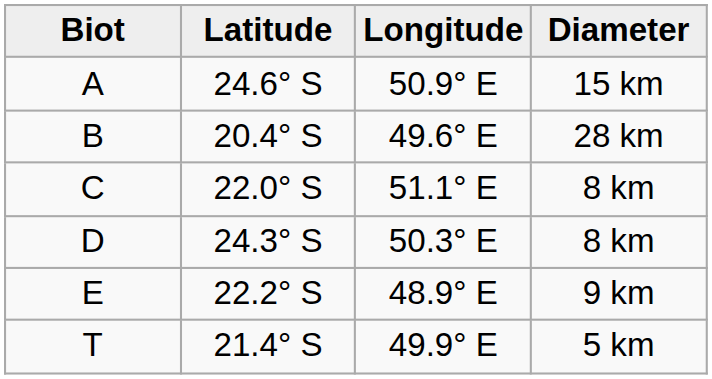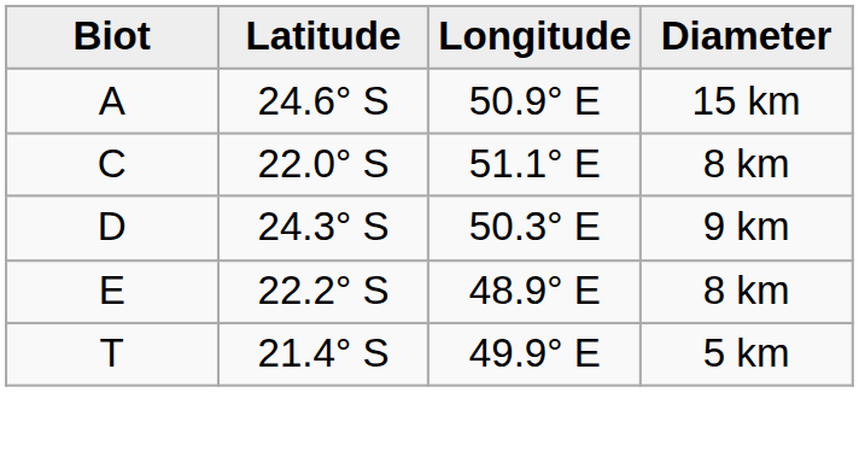- row: B | 20.4° S | 49.6° E | 28 km
D | Diameter: 8 km -> 9 km
E | Diameter: 9 km -> 8 km
